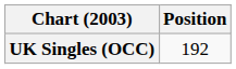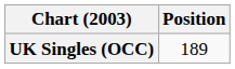UK Singles (OCC) | Position: 192 -> 189
